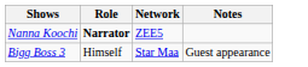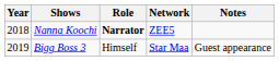+ column: Year | 2018 | 2019
